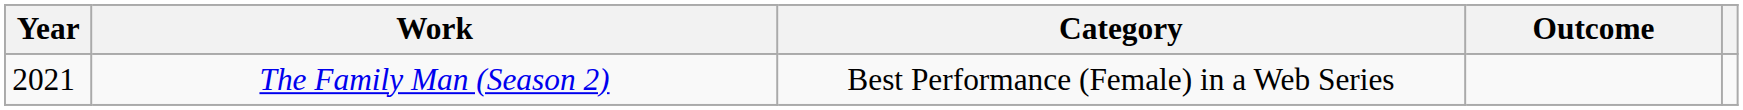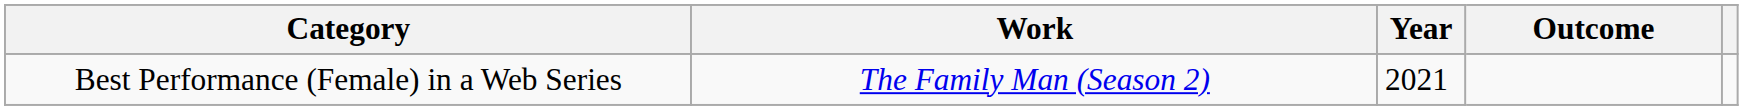columns swapped: Year <-> Category
